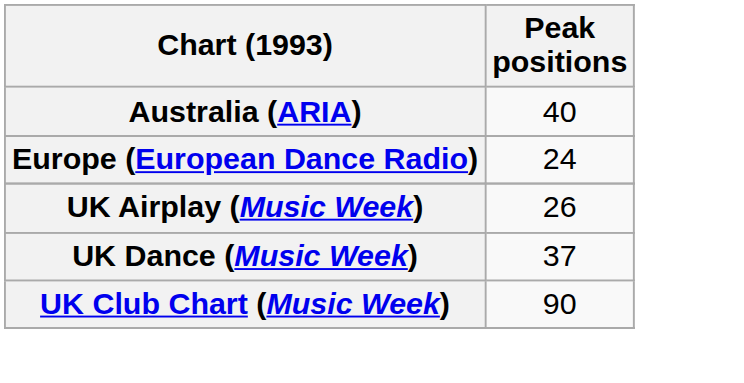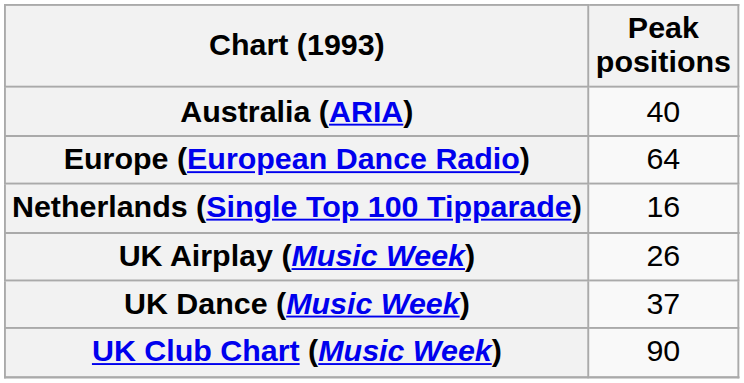Europe (European Dance Radio) | Peak positions: 24 -> 64
+ row: Netherlands (Single Top 100 Tipparade) | 16
